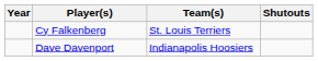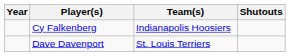Cy Falkenberg | Team(s): St. Louis Terriers -> Indianapolis Hoosiers
Dave Davenport | Team(s): Indianapolis Hoosiers -> St. Louis Terriers
